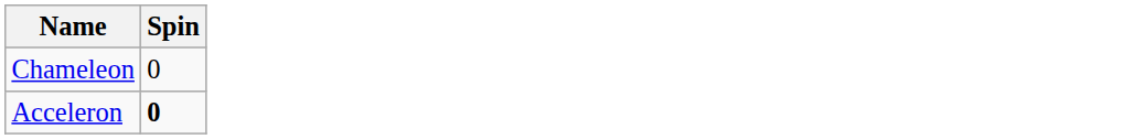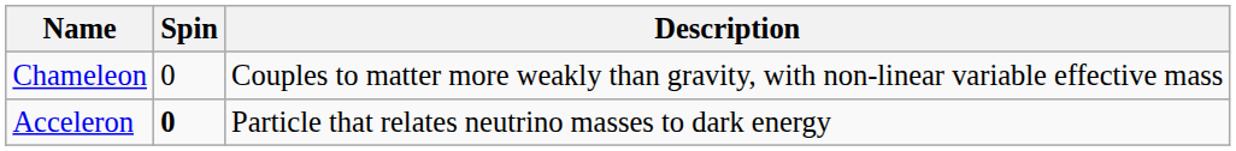+ column: Description | Couples to matter more weakly than gravity, with non-linear variable effective mass | Particle that relates neutrino masses to dark energy
